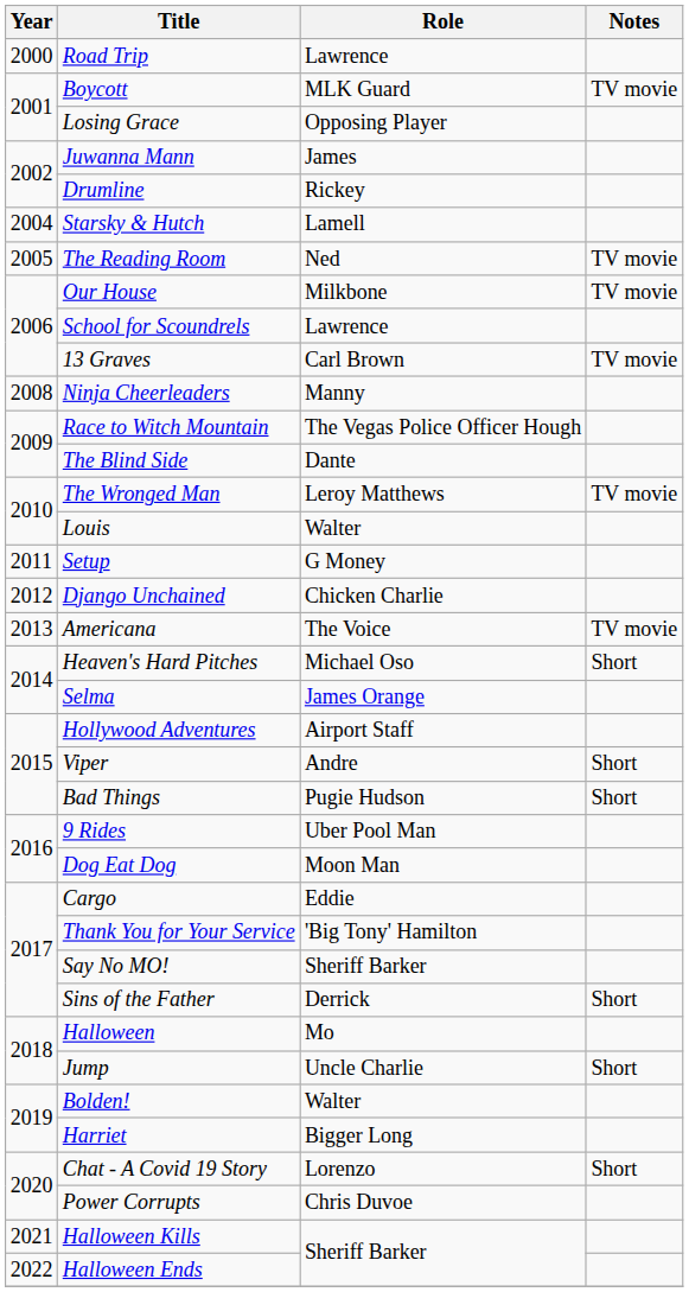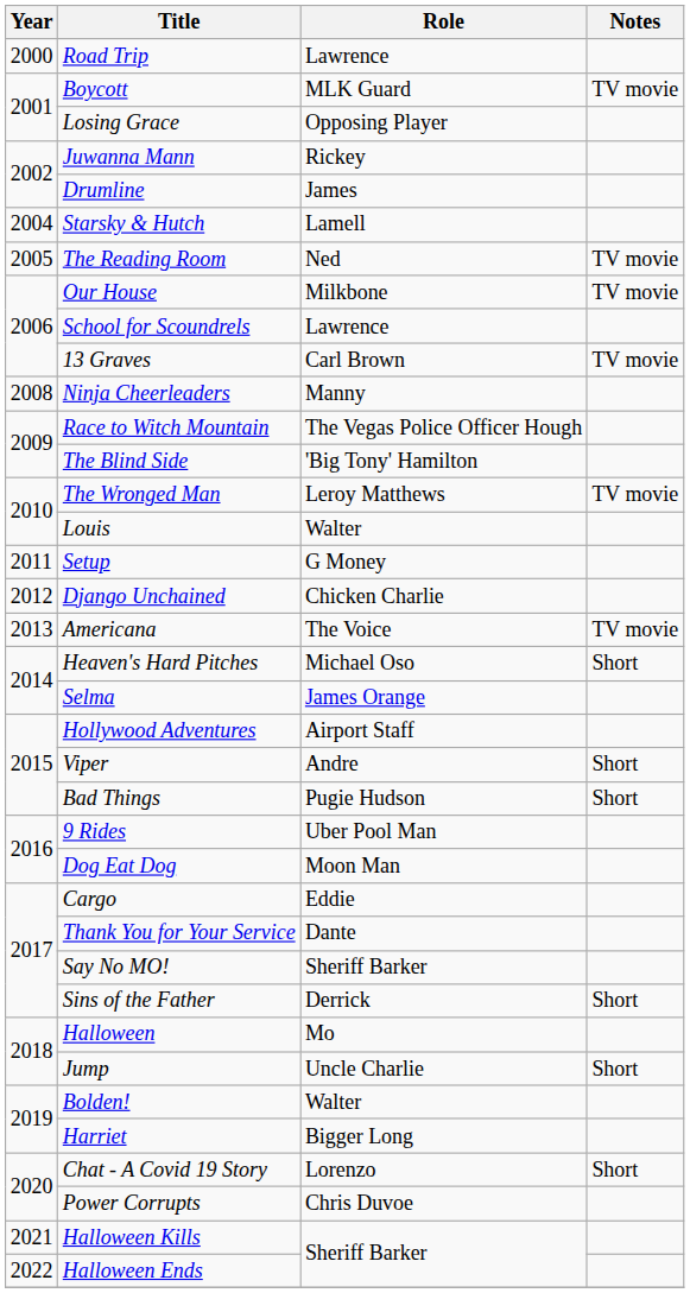Juwanna Mann | Role: James -> Rickey
Drumline | Role: Rickey -> James
The Blind Side | Role: Dante -> 'Big Tony' Hamilton
Thank You for Your Service | Role: 'Big Tony' Hamilton -> Dante
